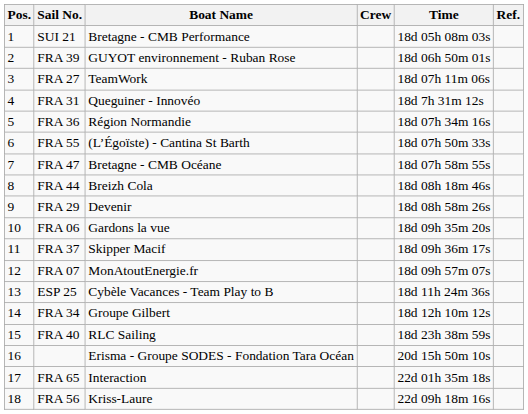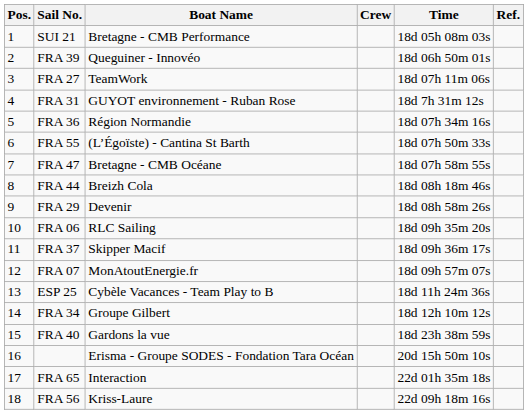FRA 39 | Boat Name: GUYOT environnement - Ruban Rose -> Queguiner - Innovéo
FRA 31 | Boat Name: Queguiner - Innovéo -> GUYOT environnement - Ruban Rose
FRA 06 | Boat Name: Gardons la vue -> RLC Sailing
FRA 40 | Boat Name: RLC Sailing -> Gardons la vue
